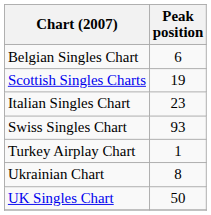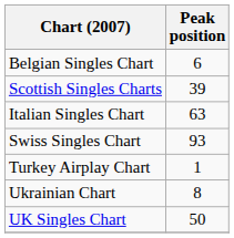Scottish Singles Charts | Peak position: 19 -> 39
Italian Singles Chart | Peak position: 23 -> 63
